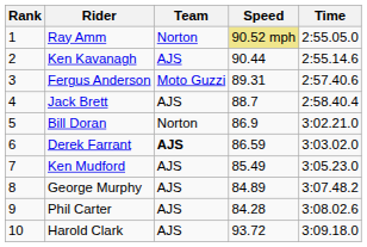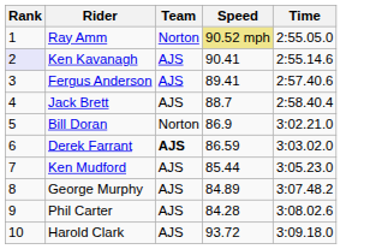Ken Kavanagh | Rank: no background -> lavender background
Ken Kavanagh | Speed: 90.44 -> 90.41
Fergus Anderson | Team: Moto Guzzi -> AJS
Fergus Anderson | Speed: 89.31 -> 89.41
Ken Mudford | Speed: 85.49 -> 85.44
